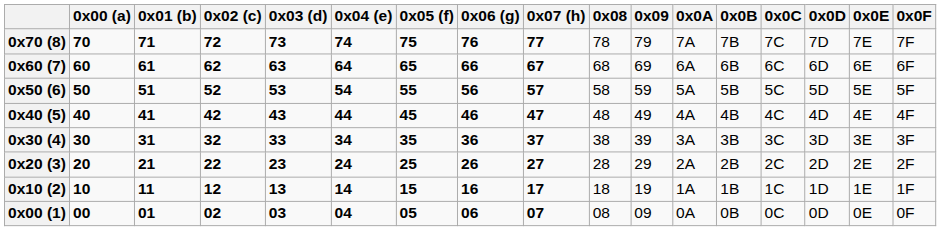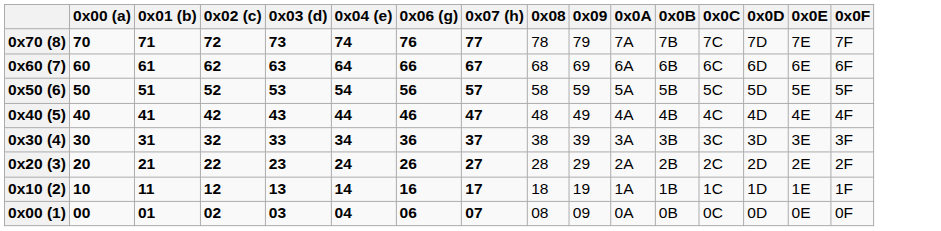- column: 0x05 (f) | 75 | 65 | 55 | 45 | 35 | 25 | 15 | 05
